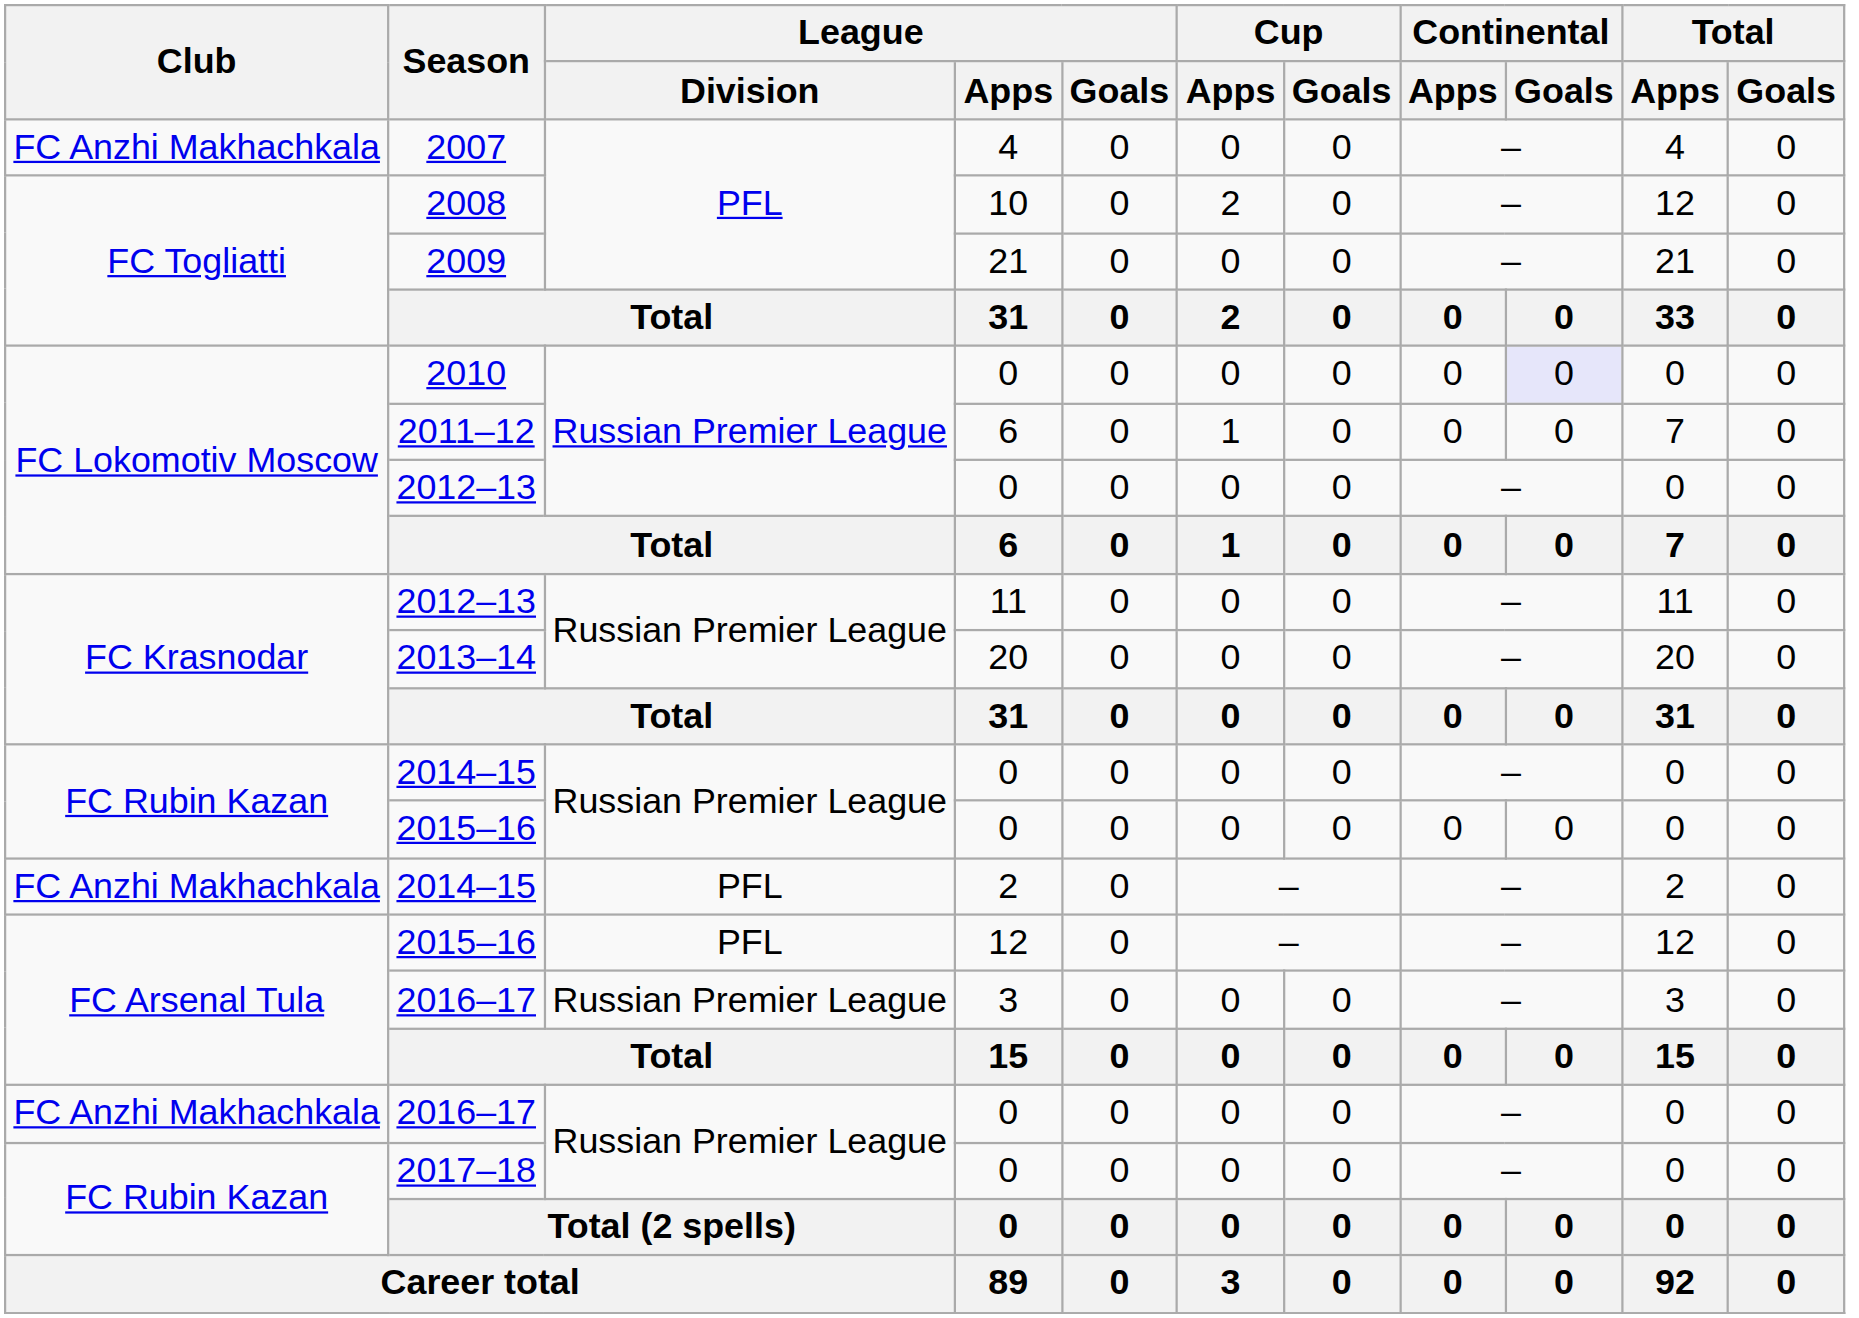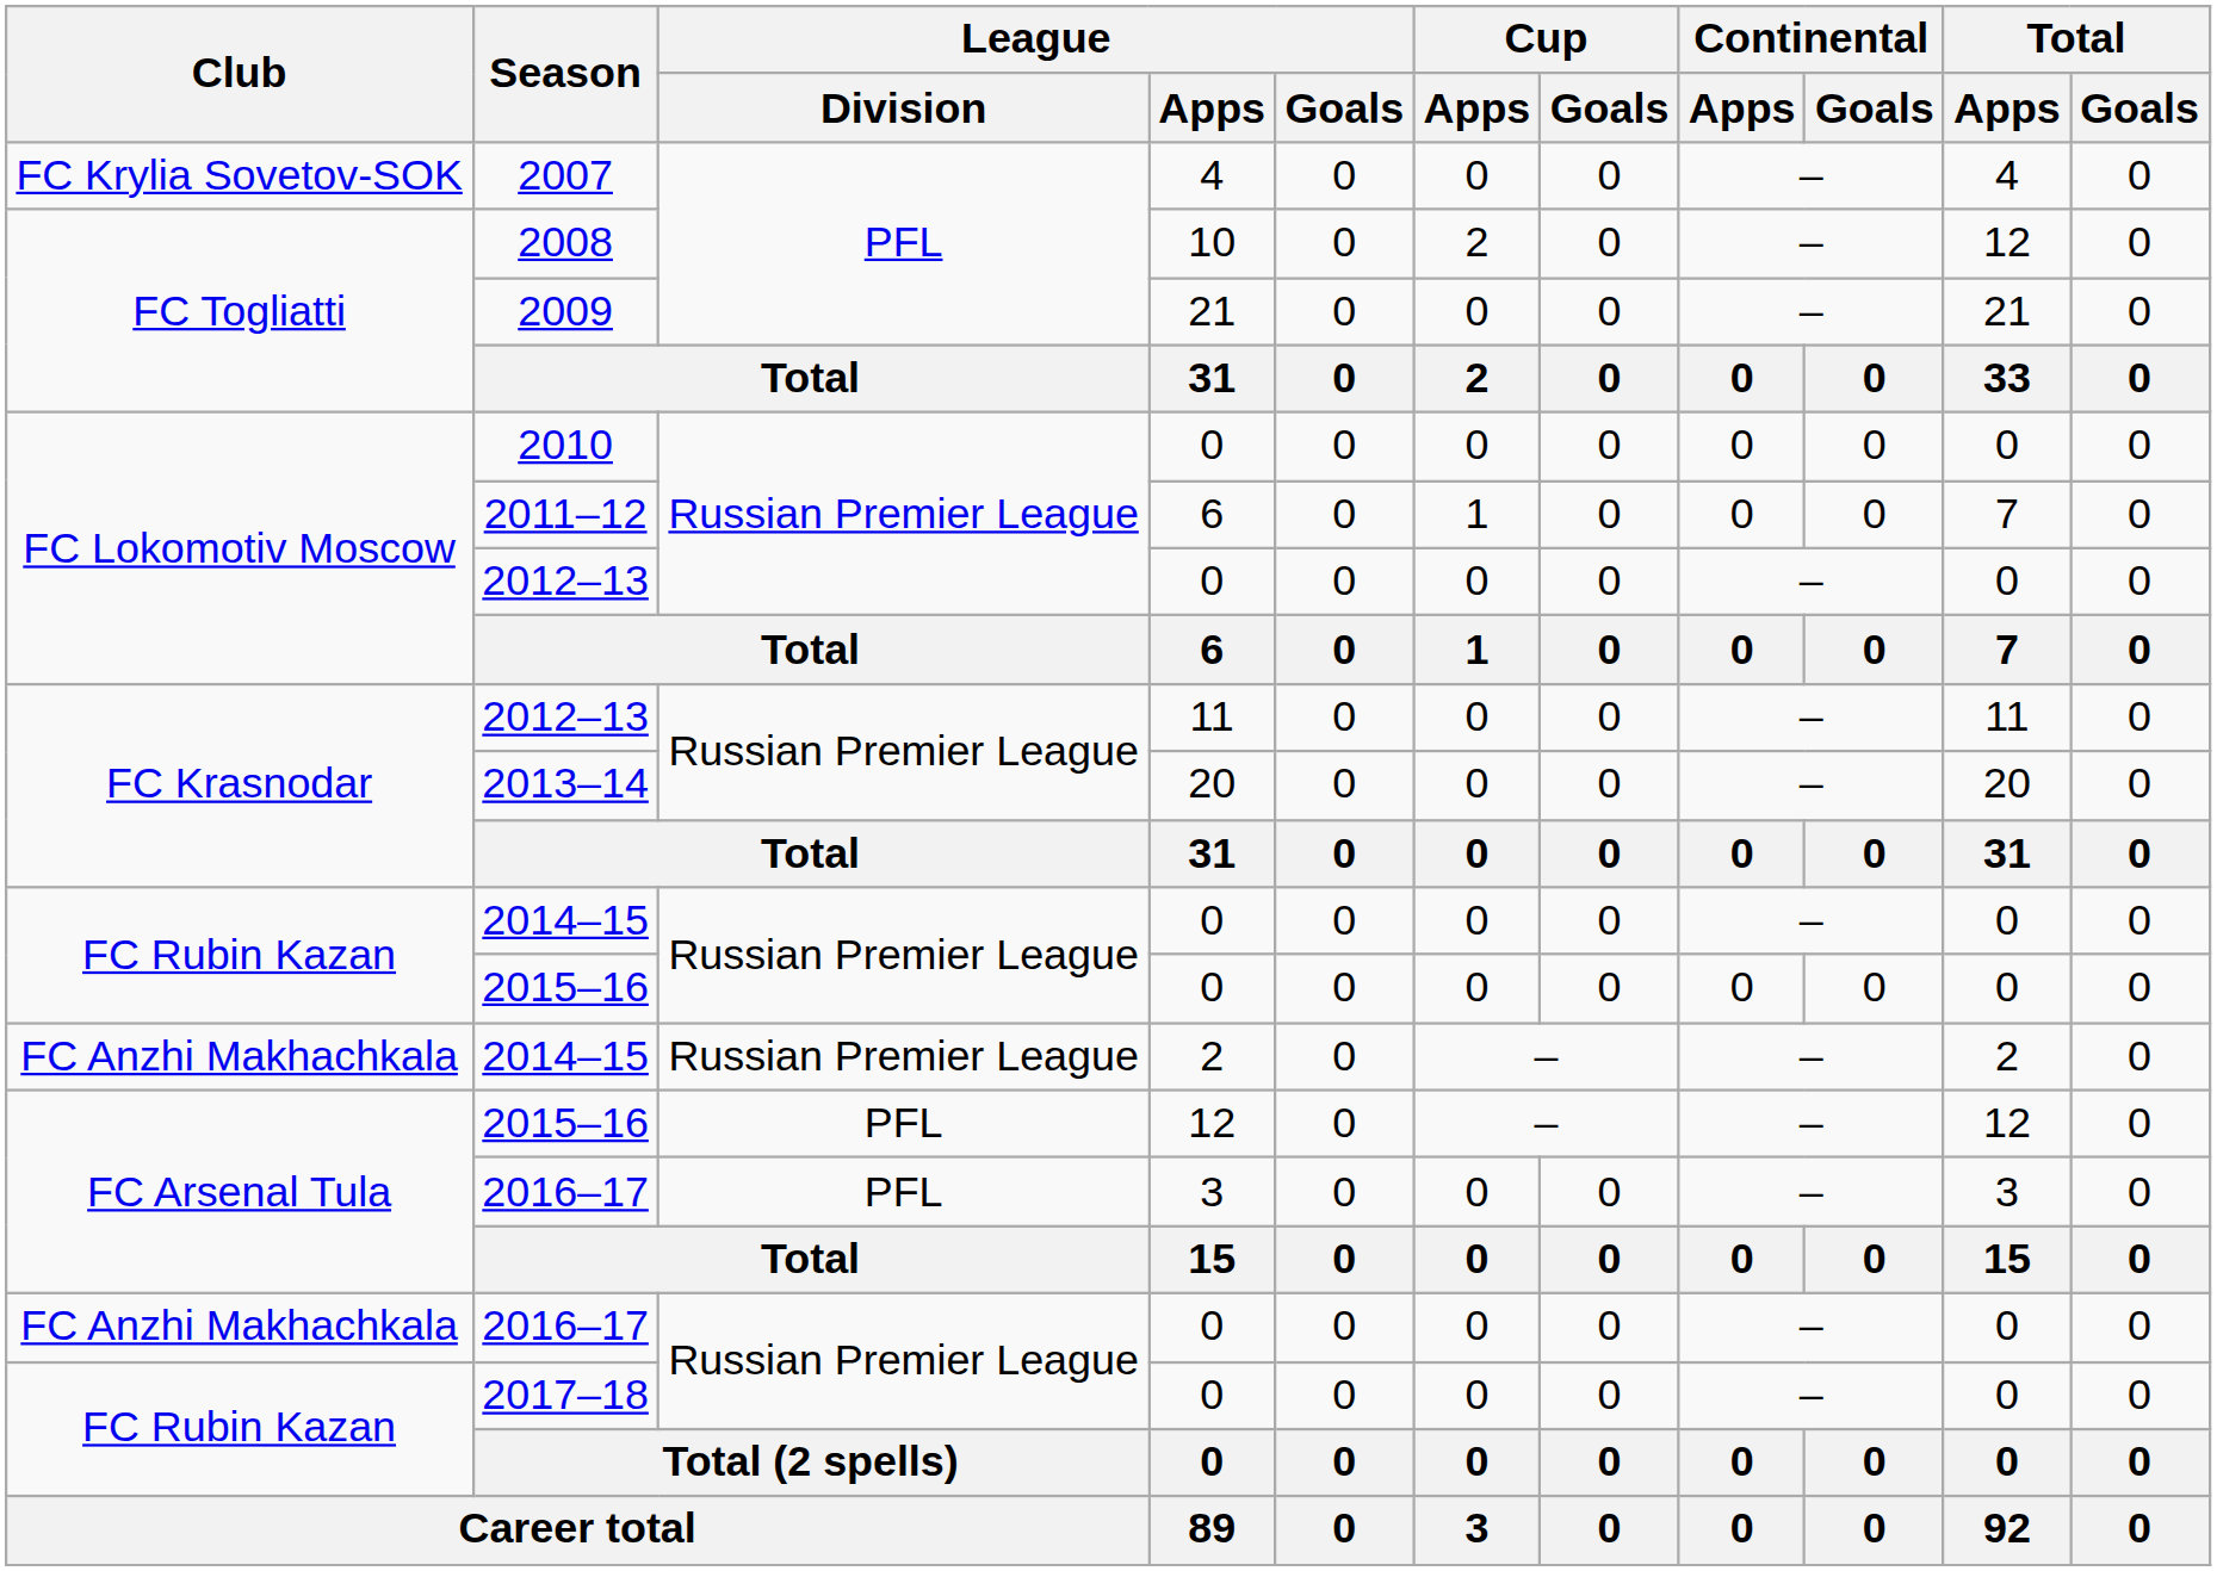2007 | Club: FC Anzhi Makhachkala -> FC Krylia Sovetov-SOK
2010 | Continental / Goals: lavender background -> no background
2014–15 / 2 | League / Division: PFL -> Russian Premier League
2016–17 / 3 | League / Division: Russian Premier League -> PFL
